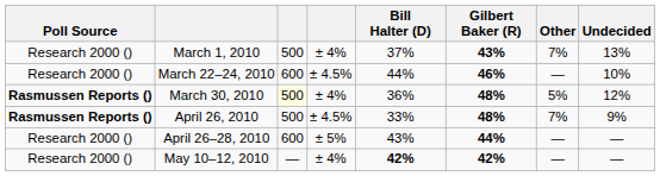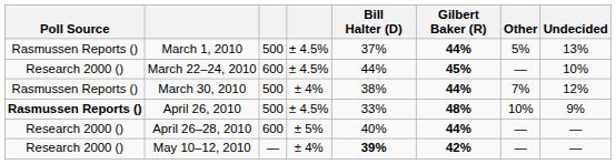March 1, 2010 | Poll Source: Research 2000 () -> Rasmussen Reports ()
March 1, 2010 | column 4: ± 4% -> ± 4.5%
March 1, 2010 | Gilbert Baker (R): 43% -> 44%
March 1, 2010 | Other: 7% -> 5%
March 22–24, 2010 | Gilbert Baker (R): 46% -> 45%
March 30, 2010 | Poll Source: bold -> normal
March 30, 2010 | column 3: lightyellow background -> no background
March 30, 2010 | Bill Halter (D): 36% -> 38%
March 30, 2010 | Gilbert Baker (R): 48% -> 44%
March 30, 2010 | Other: 5% -> 7%
April 26, 2010 | Other: 7% -> 10%
April 26–28, 2010 | Bill Halter (D): 43% -> 40%
May 10–12, 2010 | Bill Halter (D): 42% -> 39%
